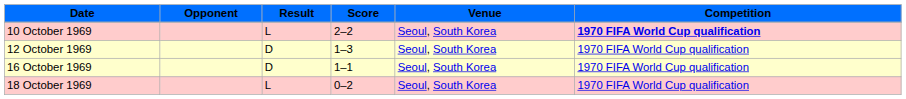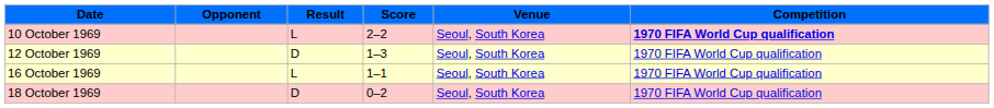16 October 1969 | Result: D -> L
18 October 1969 | Result: L -> D
